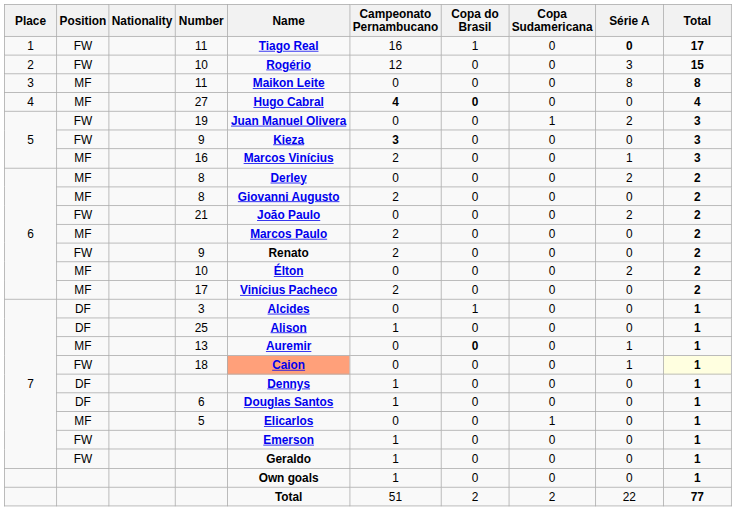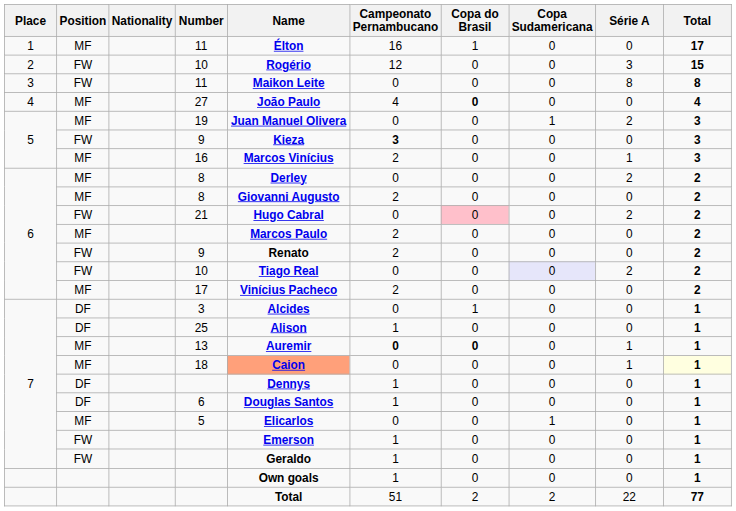1 / 11 | Position: FW -> MF
1 / 11 | Name: Tiago Real -> Élton
1 / 11 | Série A: bold -> normal
3 / 11 | Position: MF -> FW
27 | Name: Hugo Cabral -> João Paulo
27 | Campeonato Pernambucano: bold -> normal
19 | Position: FW -> MF
21 | Name: João Paulo -> Hugo Cabral
21 | Copa do Brasil: no background -> pink background
6 / 10 | Position: MF -> FW
6 / 10 | Name: Élton -> Tiago Real
6 / 10 | Copa Sudamericana: no background -> lavender background
13 | Campeonato Pernambucano: normal -> bold
18 | Position: FW -> MF
